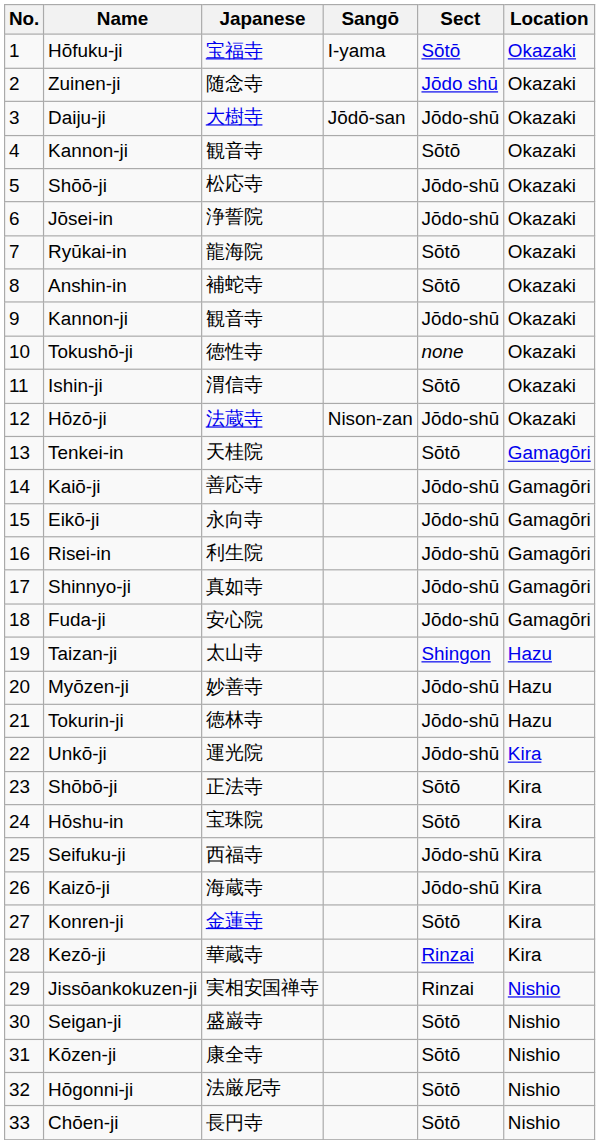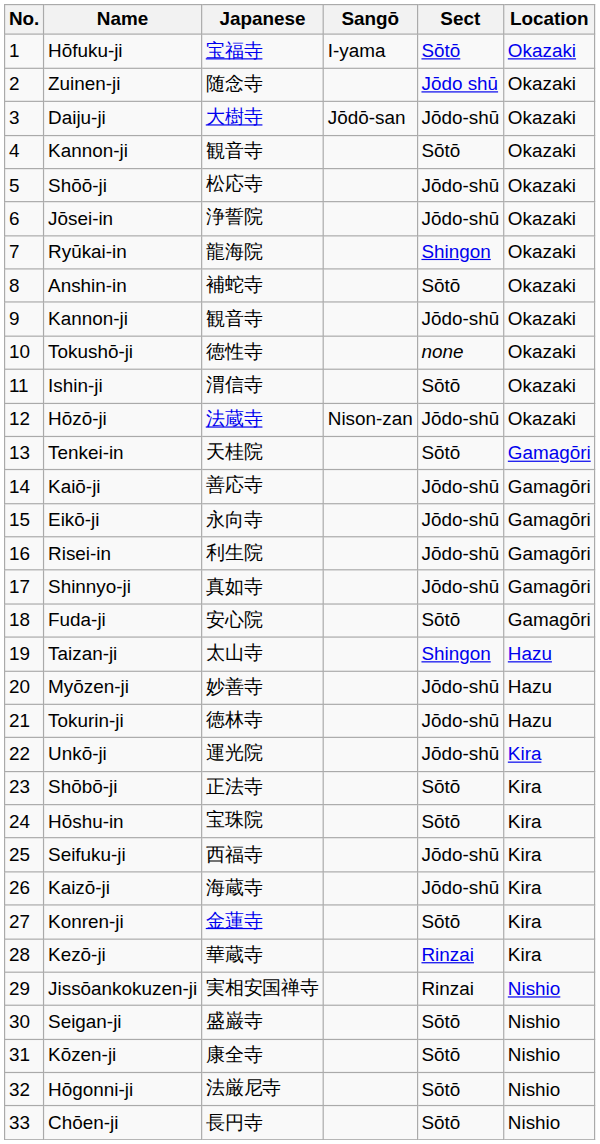Ryūkai-in | Sect: Sōtō -> Shingon
Fuda-ji | Sect: Jōdo-shū -> Sōtō
